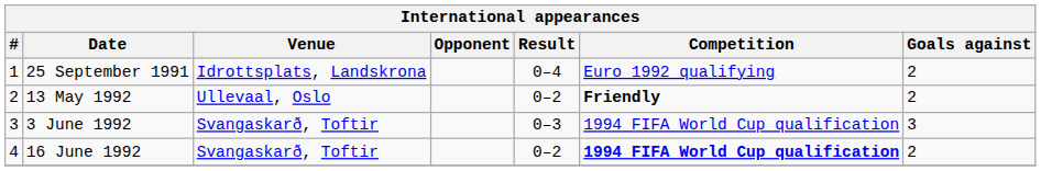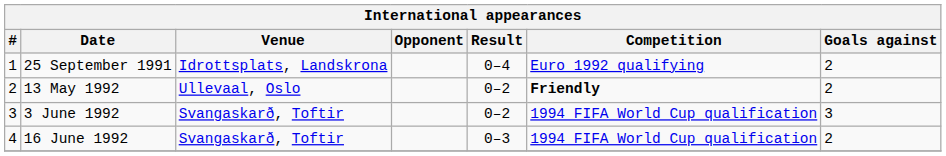3 June 1992 | Result: 0–3 -> 0–2
16 June 1992 | Result: 0–2 -> 0–3
16 June 1992 | Competition: bold -> normal
